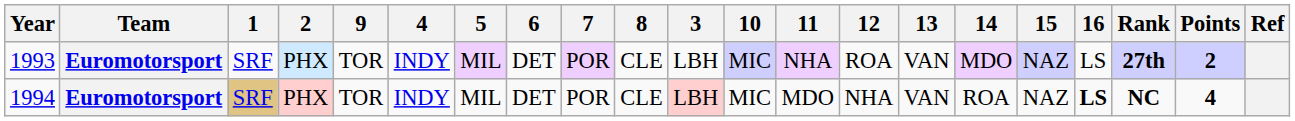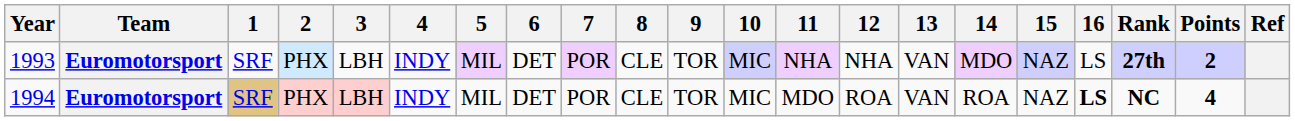columns swapped: 3 <-> 9
1993 | 12: ROA -> NHA
1994 | 12: NHA -> ROA
